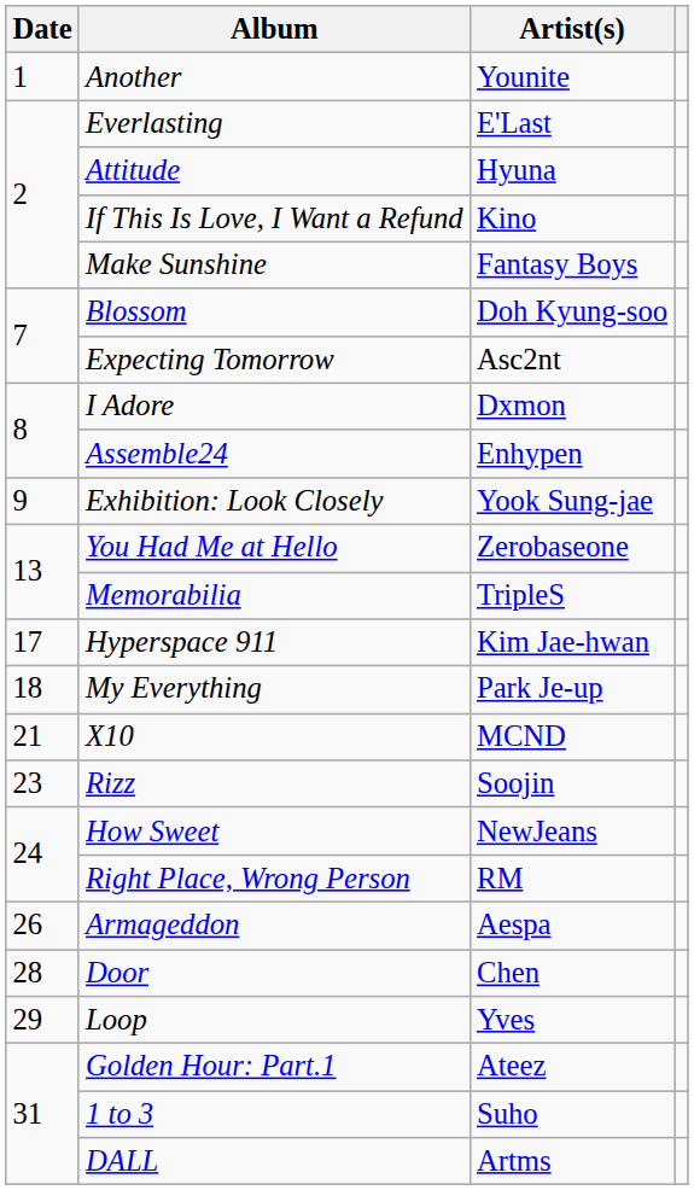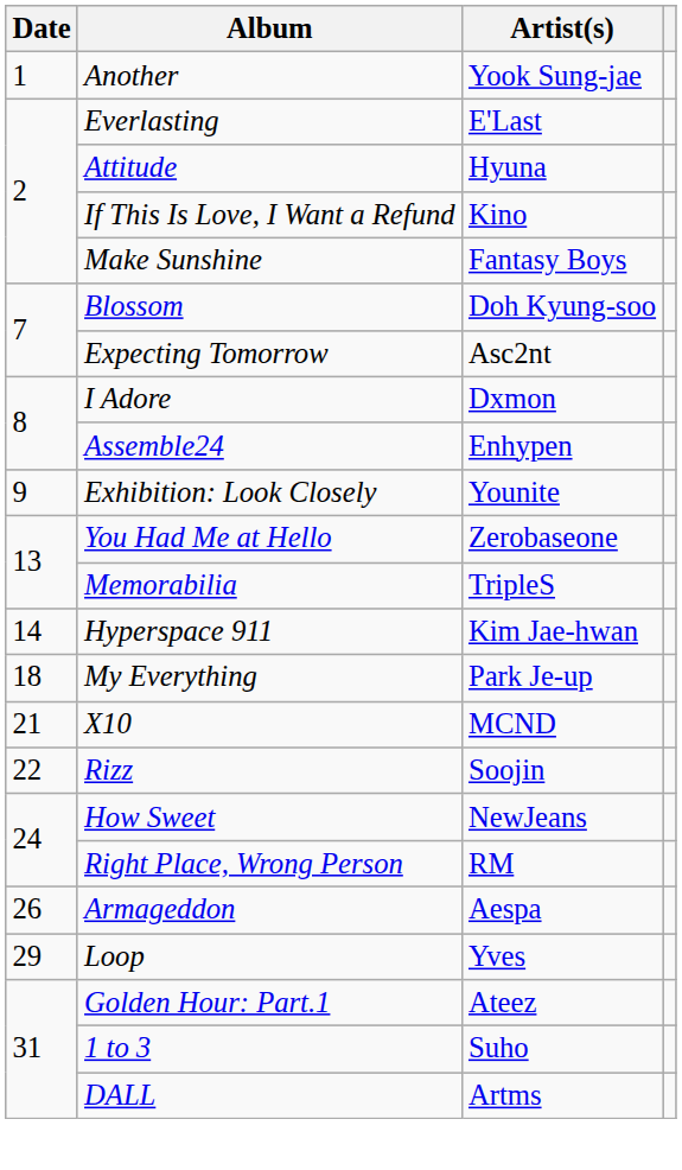Another | Artist(s): Younite -> Yook Sung-jae
Exhibition: Look Closely | Artist(s): Yook Sung-jae -> Younite
Hyperspace 911 | Date: 17 -> 14
Rizz | Date: 23 -> 22
- row: 28 | Door | Chen
